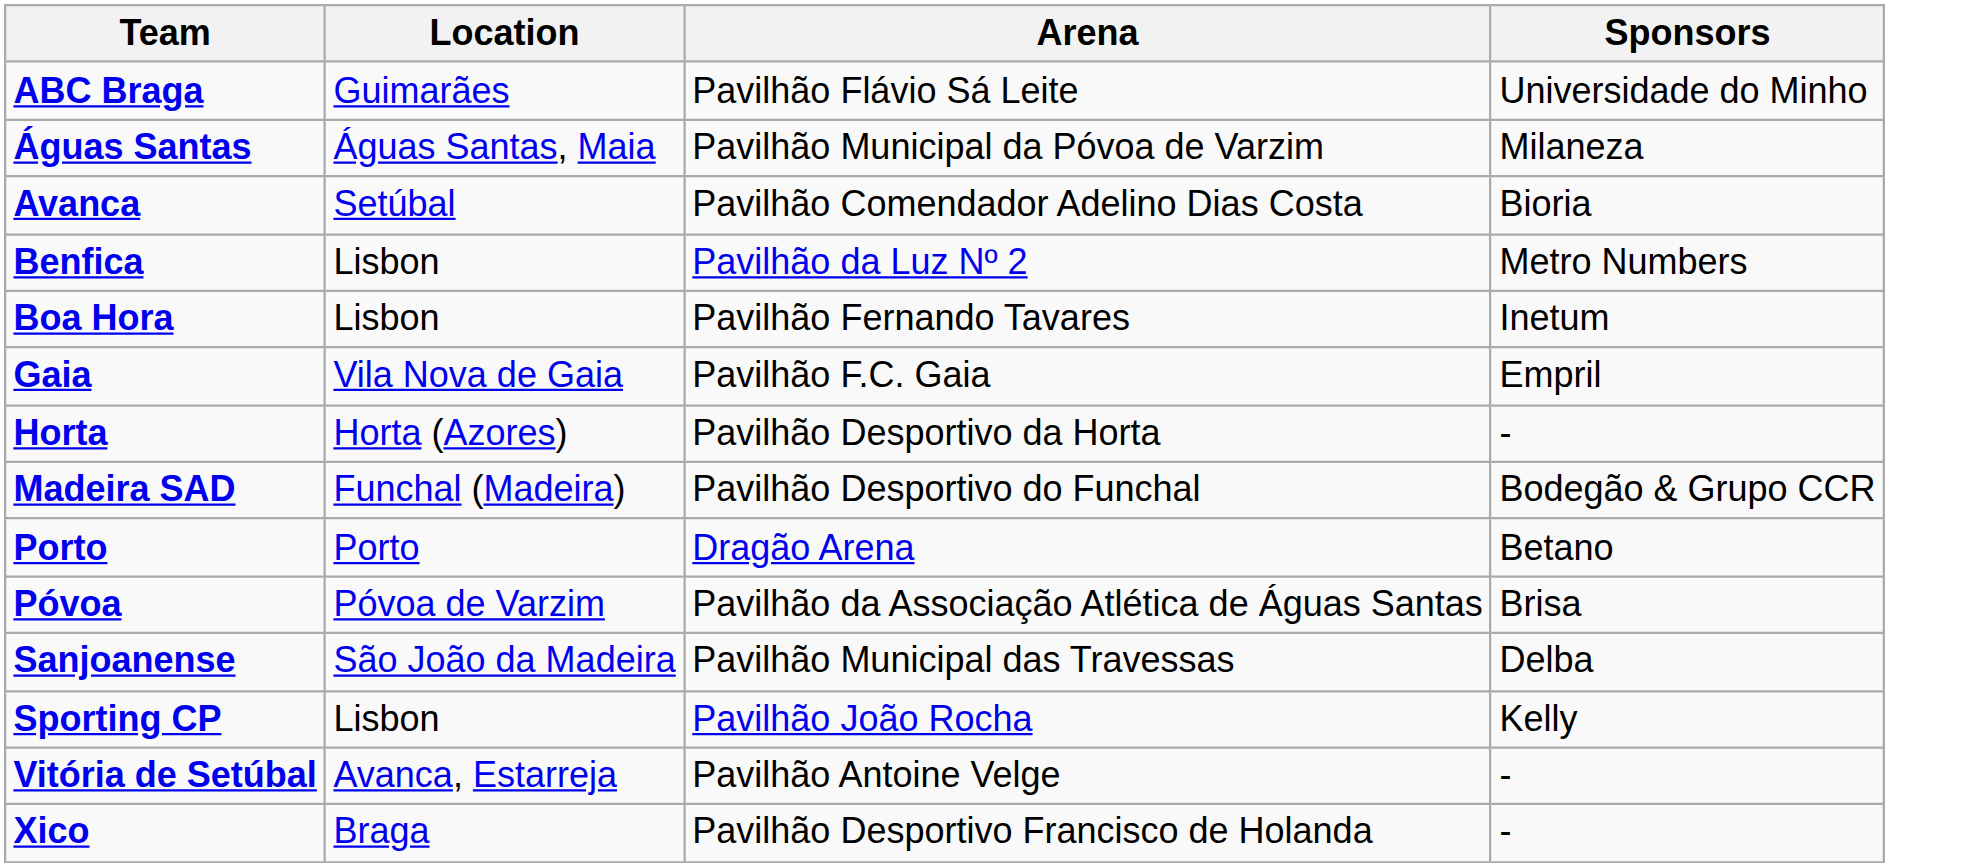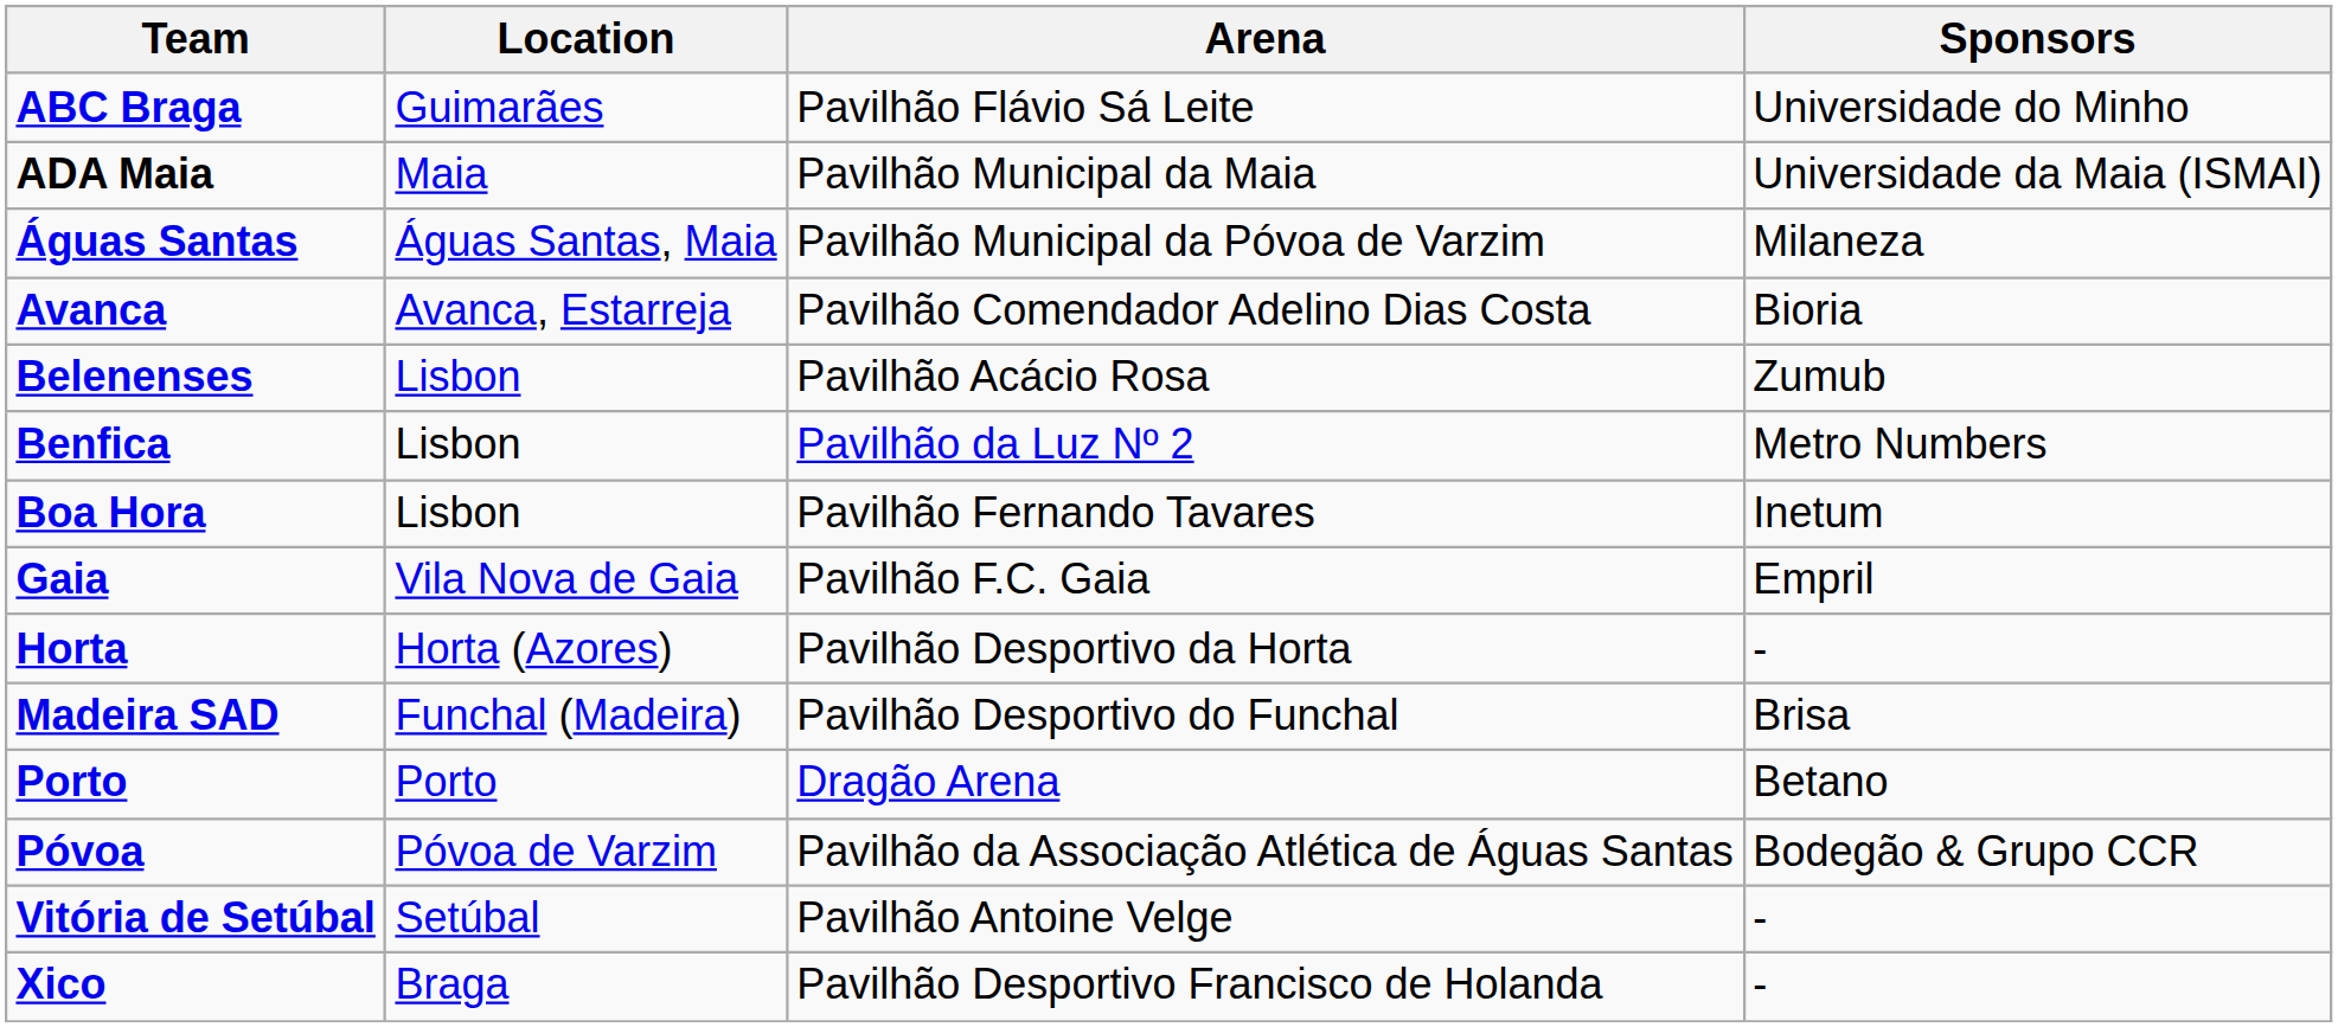+ row: ADA Maia | Maia | Pavilhão Municipal da Maia | Universidade da Maia (ISMAI)
Avanca | Location: Setúbal -> Avanca, Estarreja
+ row: Belenenses | Lisbon | Pavilhão Acácio Rosa | Zumub
Madeira SAD | Sponsors: Bodegão & Grupo CCR -> Brisa
Póvoa | Sponsors: Brisa -> Bodegão & Grupo CCR
- row: Sanjoanense | São João da Madeira | Pavilhão Municipal das Travessas | Delba
- row: Sporting CP | Lisbon | Pavilhão João Rocha | Kelly
Vitória de Setúbal | Location: Avanca, Estarreja -> Setúbal
